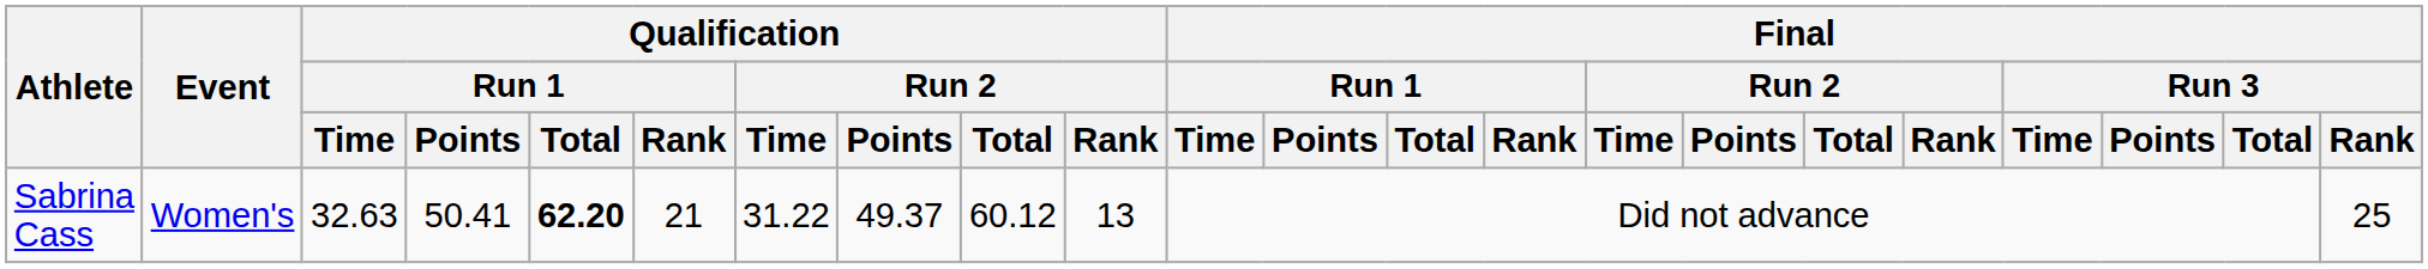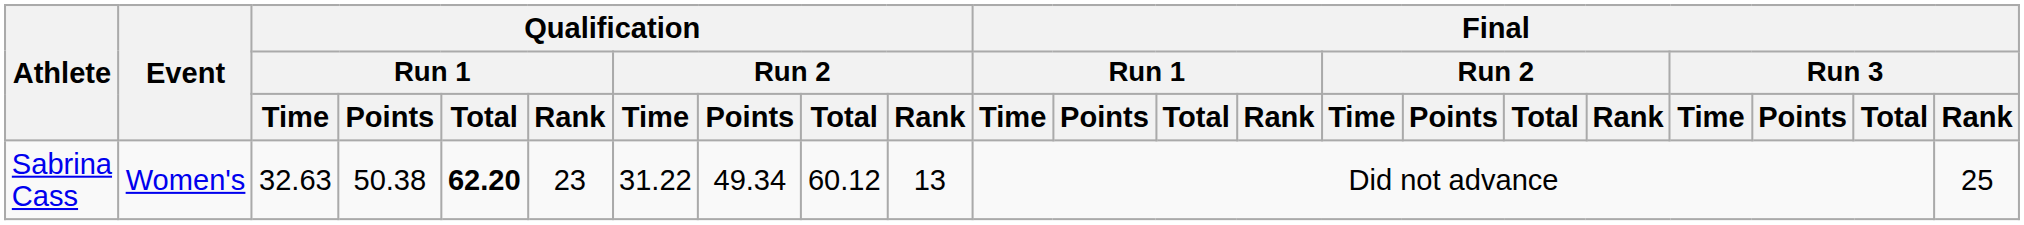Sabrina Cass | Qualification / Run 1 / Points: 50.41 -> 50.38
Sabrina Cass | Qualification / Run 1 / Rank: 21 -> 23
Sabrina Cass | Qualification / Run 2 / Points: 49.37 -> 49.34
